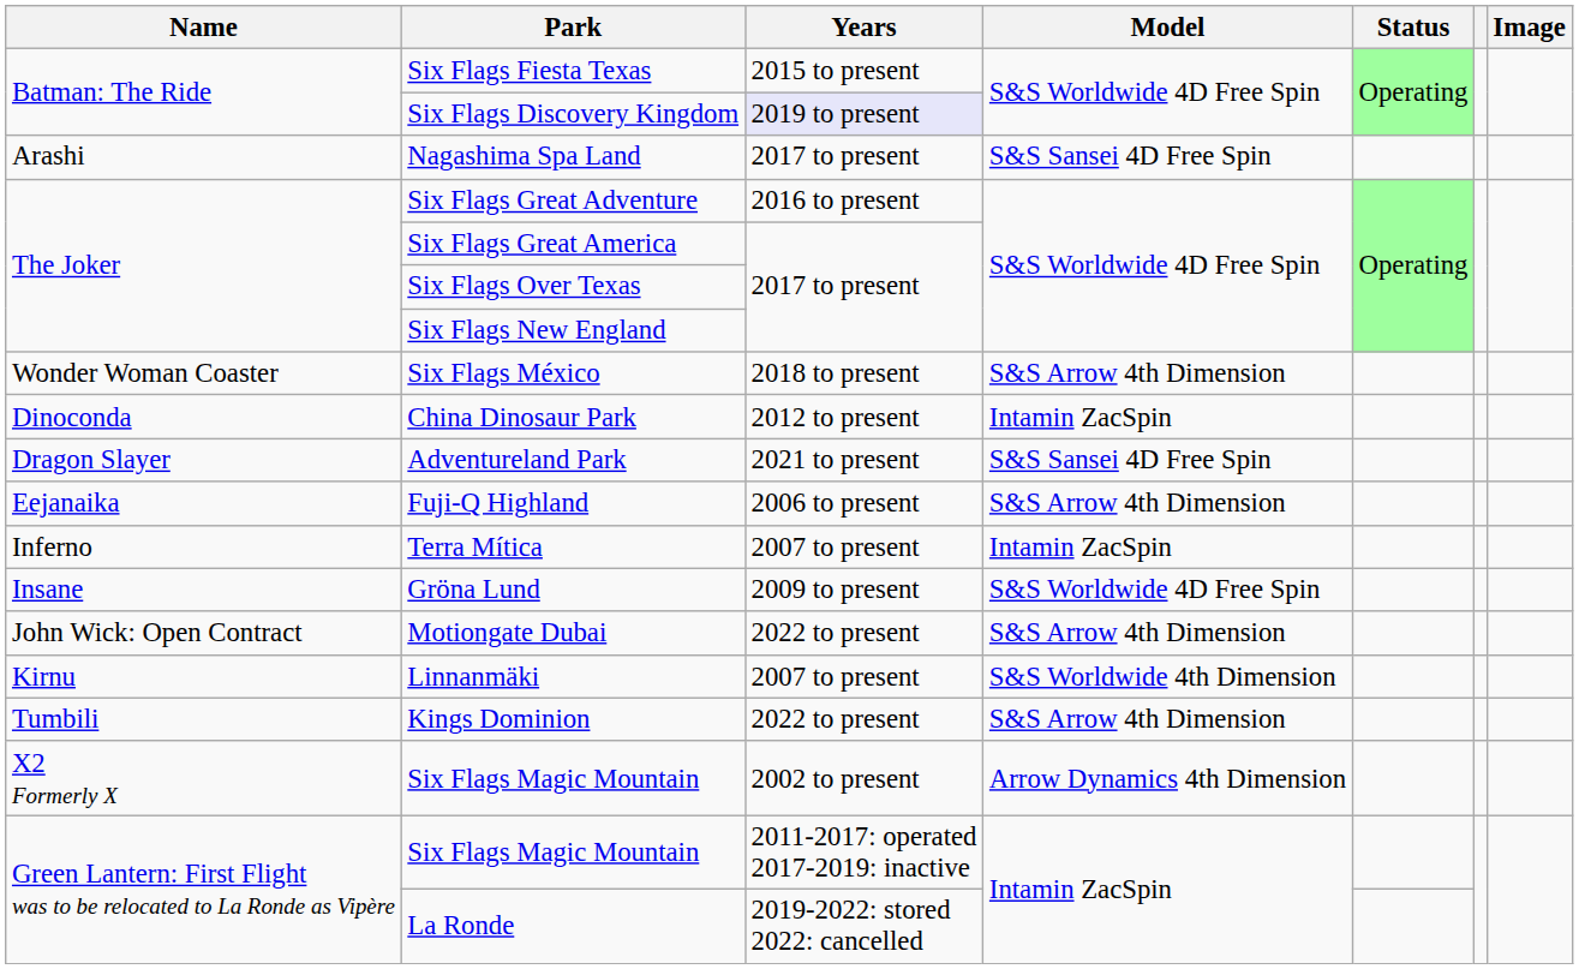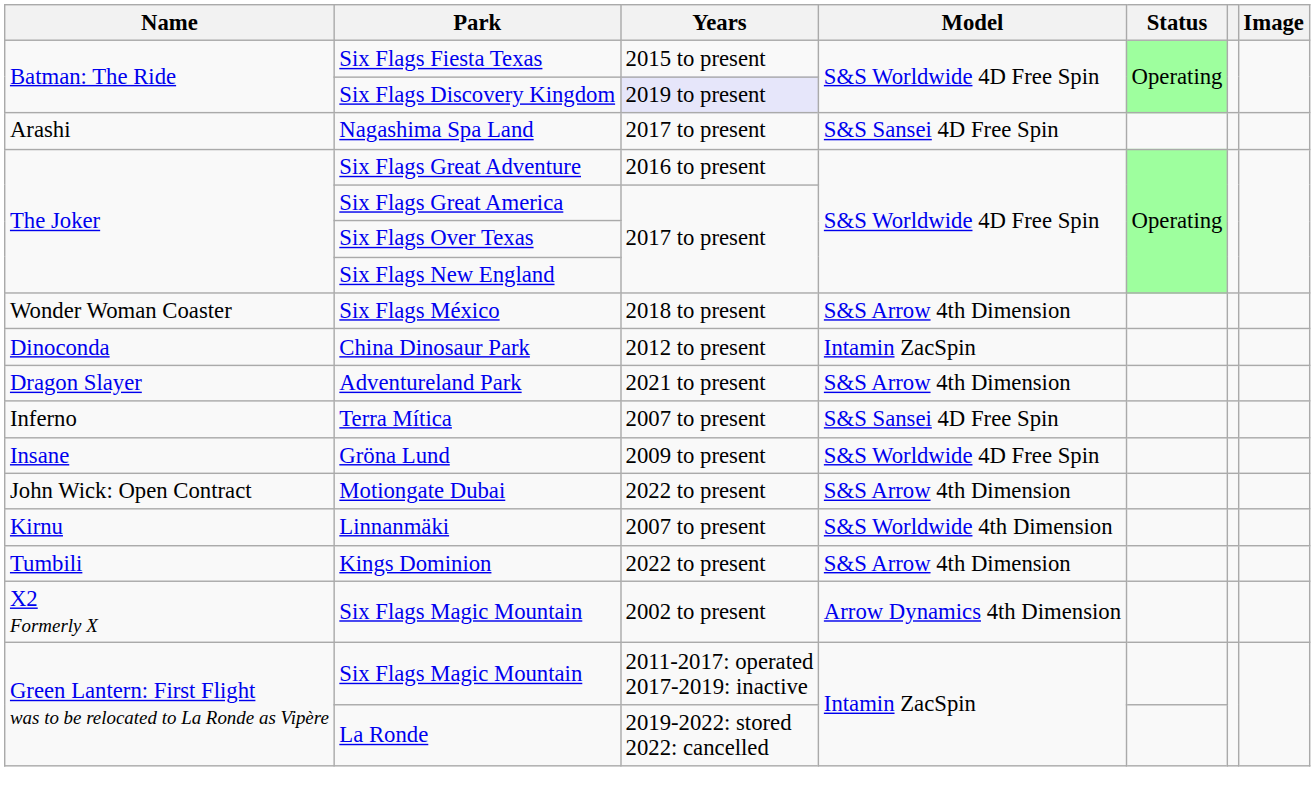Adventureland Park | Model: S&S Sansei 4D Free Spin -> S&S Arrow 4th Dimension
- row: Eejanaika | Fuji-Q Highland | 2006 to present | S&S Arrow 4th Dimension
Terra Mítica | Model: Intamin ZacSpin -> S&S Sansei 4D Free Spin
